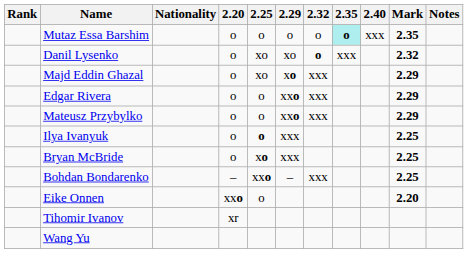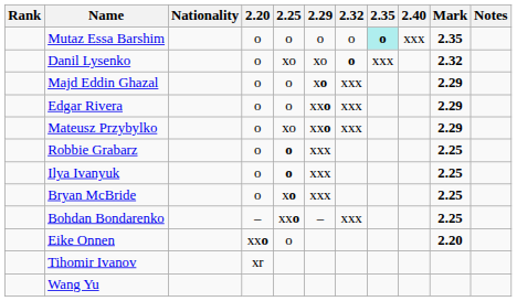Majd Eddin Ghazal | 2.25: xo -> o
Mateusz Przybylko | 2.25: o -> xo
+ row: Robbie Grabarz | o | o | xxx | 2.25
